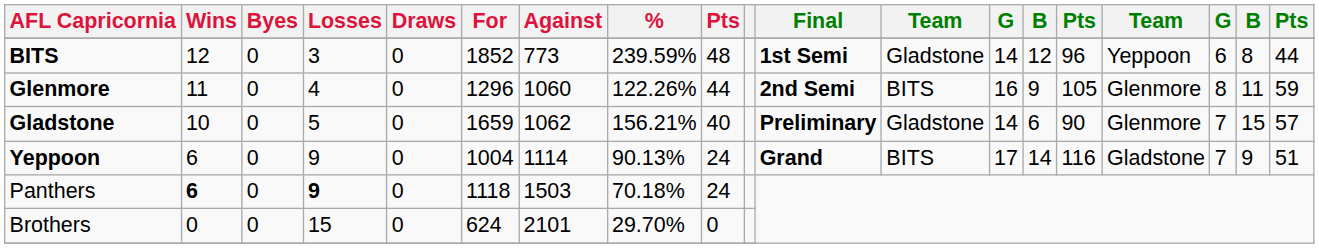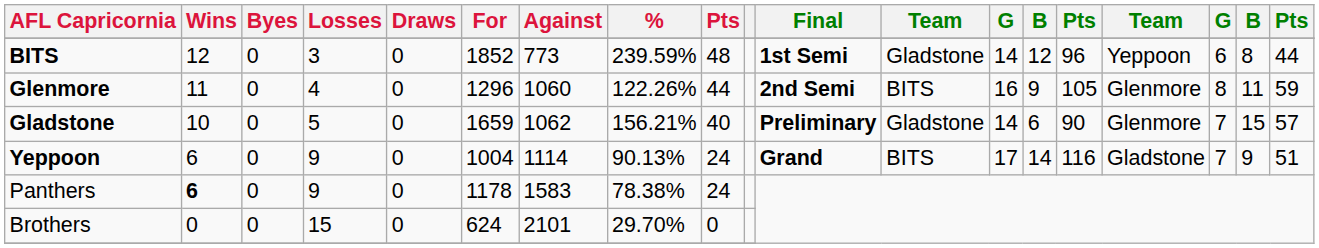Panthers | Losses: bold -> normal
Panthers | For: 1118 -> 1178
Panthers | Against: 1503 -> 1583
Panthers | %: 70.18% -> 78.38%
